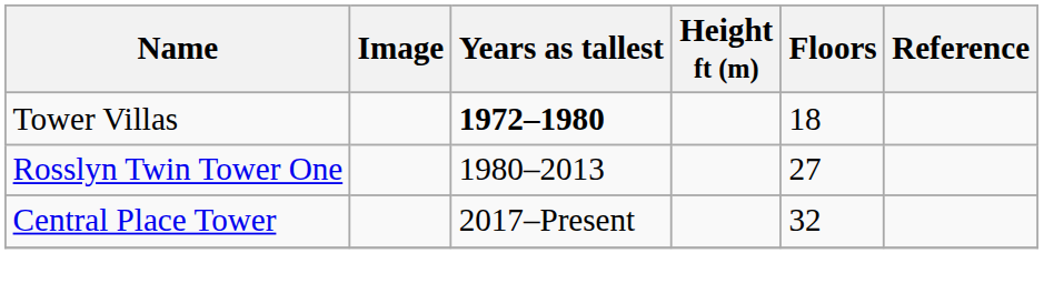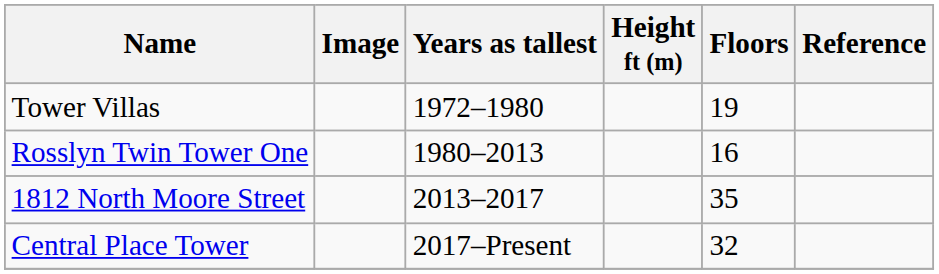Tower Villas | Years as tallest: bold -> normal
Tower Villas | Floors: 18 -> 19
Rosslyn Twin Tower One | Floors: 27 -> 16
+ row: 1812 North Moore Street | 2013–2017 | 35
